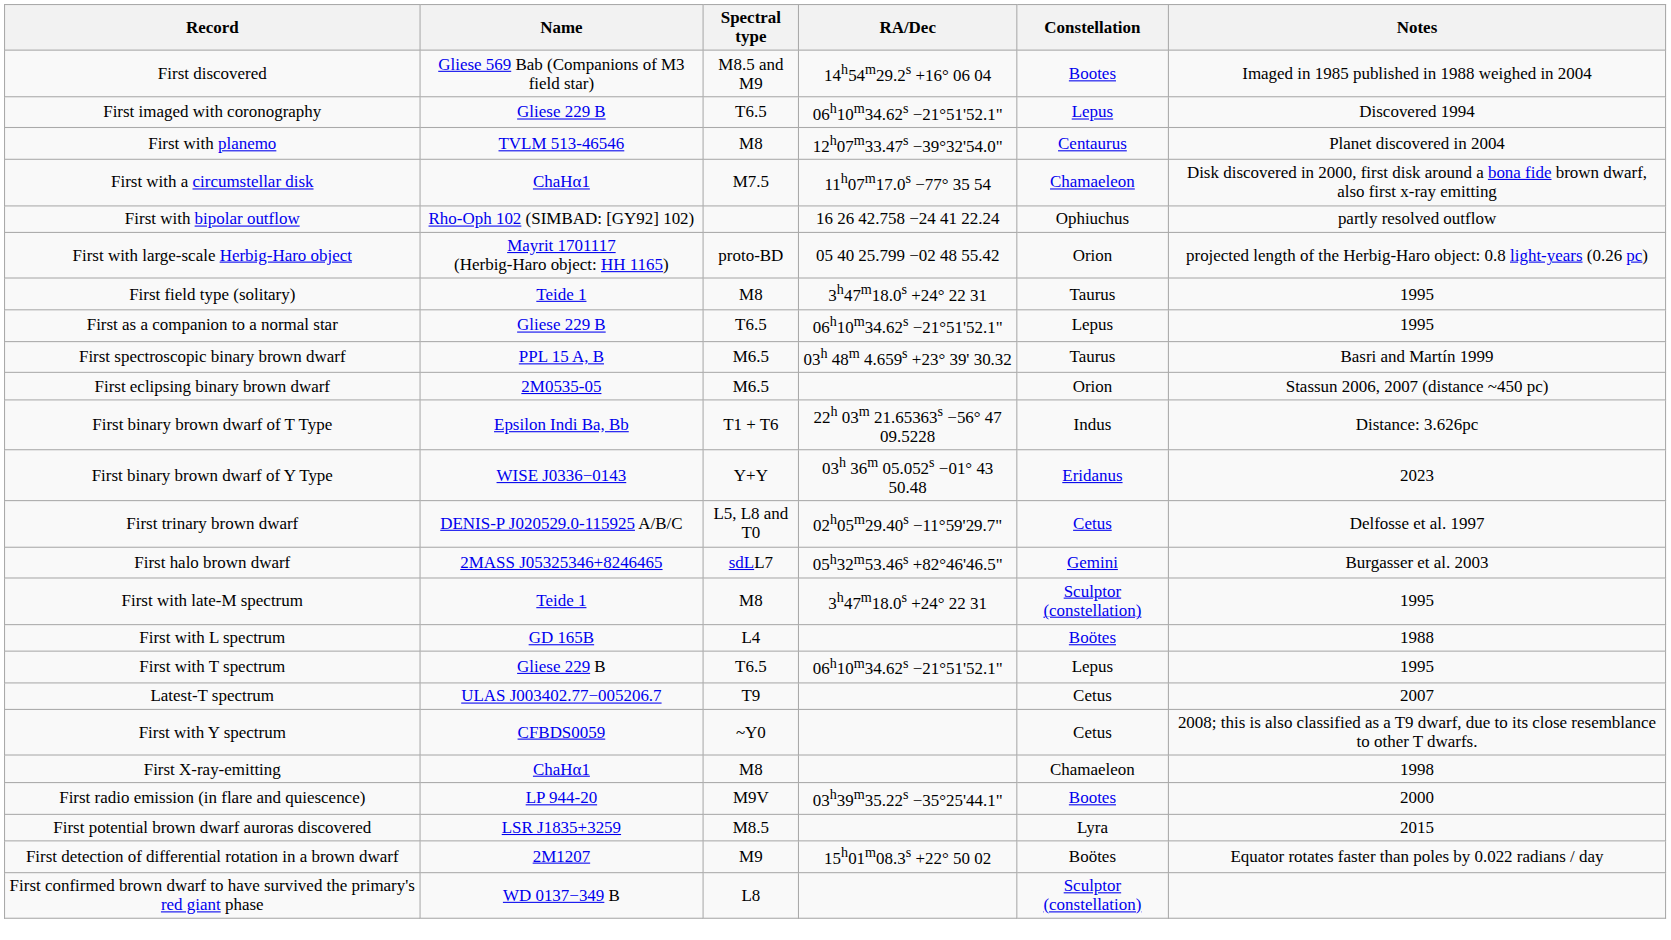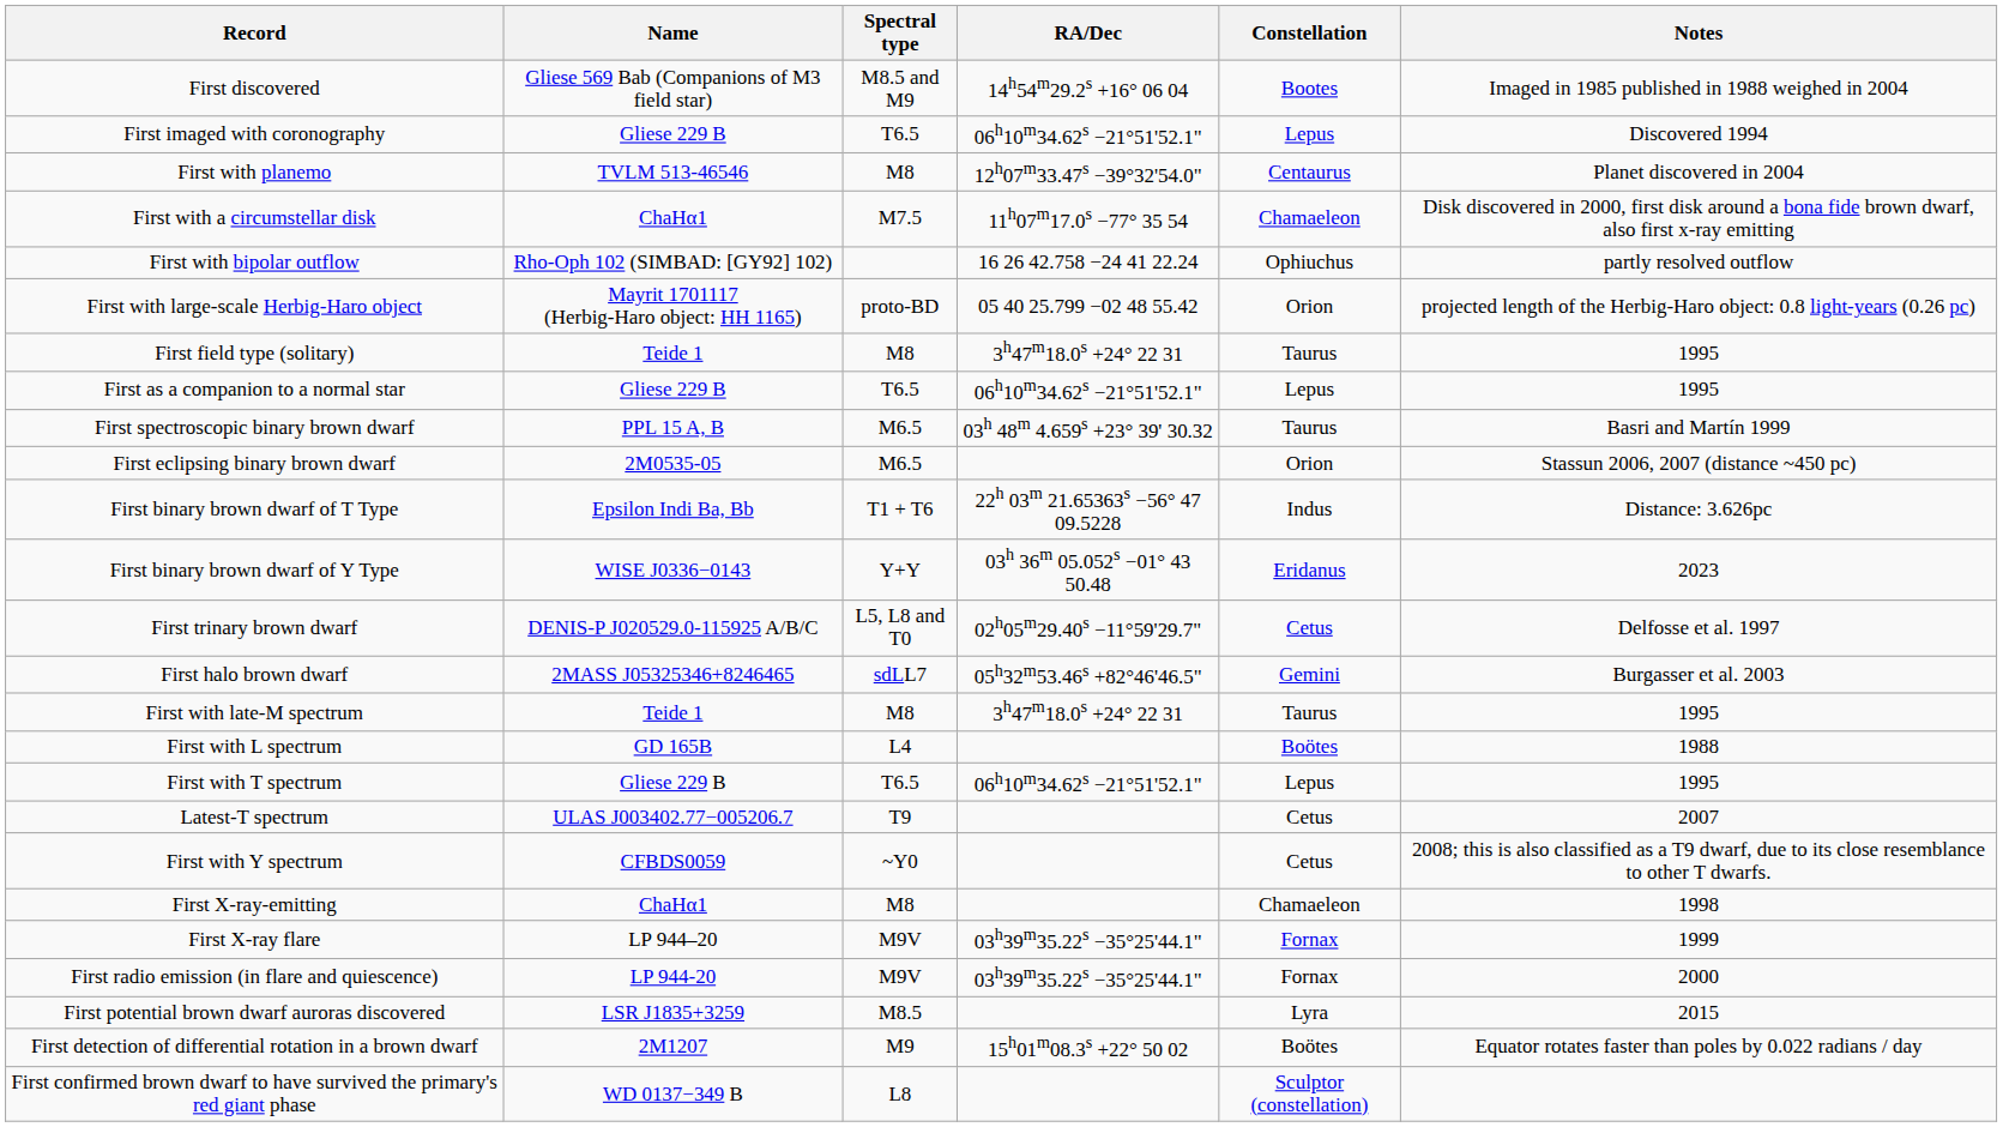First with late-M spectrum | Constellation: Sculptor (constellation) -> Taurus
+ row: First X-ray flare | LP 944–20 | M9V | 03h39m35.22s −35°25'44.1" | Fornax | 1999
First radio emission (in flare and quiescence) | Constellation: Bootes -> Fornax
